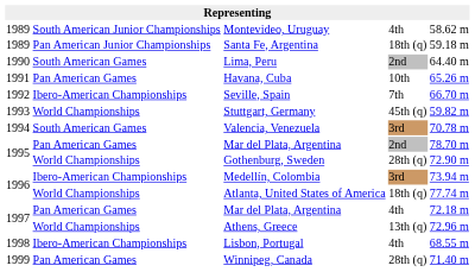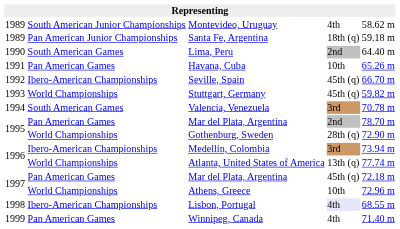Seville, Spain | column 4: 7th -> 45th (q)
Atlanta, United States of America | column 4: 18th (q) -> 13th (q)
1997 / Mar del Plata, Argentina | column 4: 4th -> 45th (q)
Athens, Greece | column 4: 13th (q) -> 10th
Lisbon, Portugal | column 4: no background -> lavender background
Winnipeg, Canada | column 4: 28th (q) -> 4th
